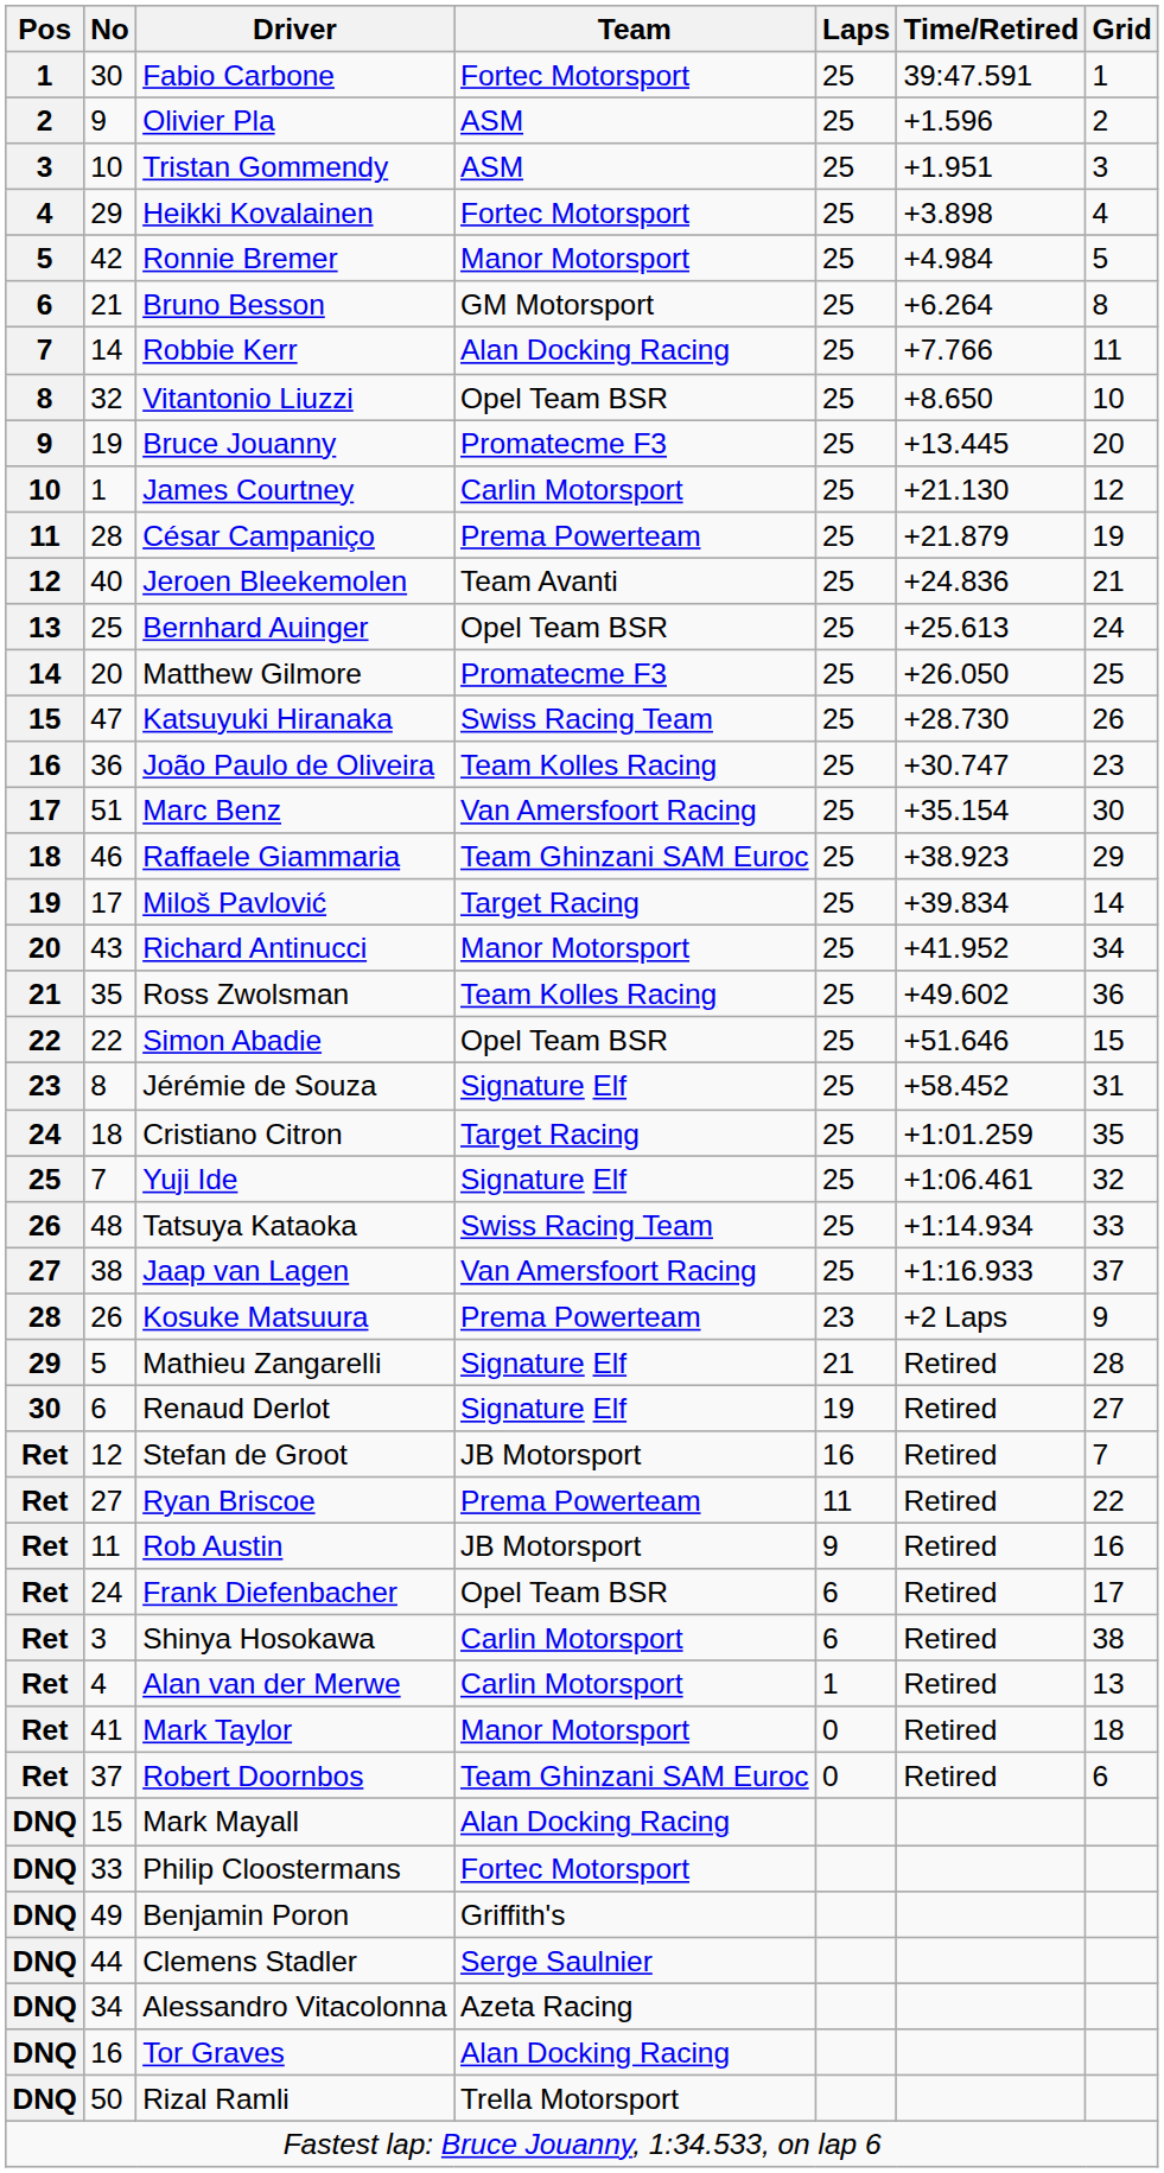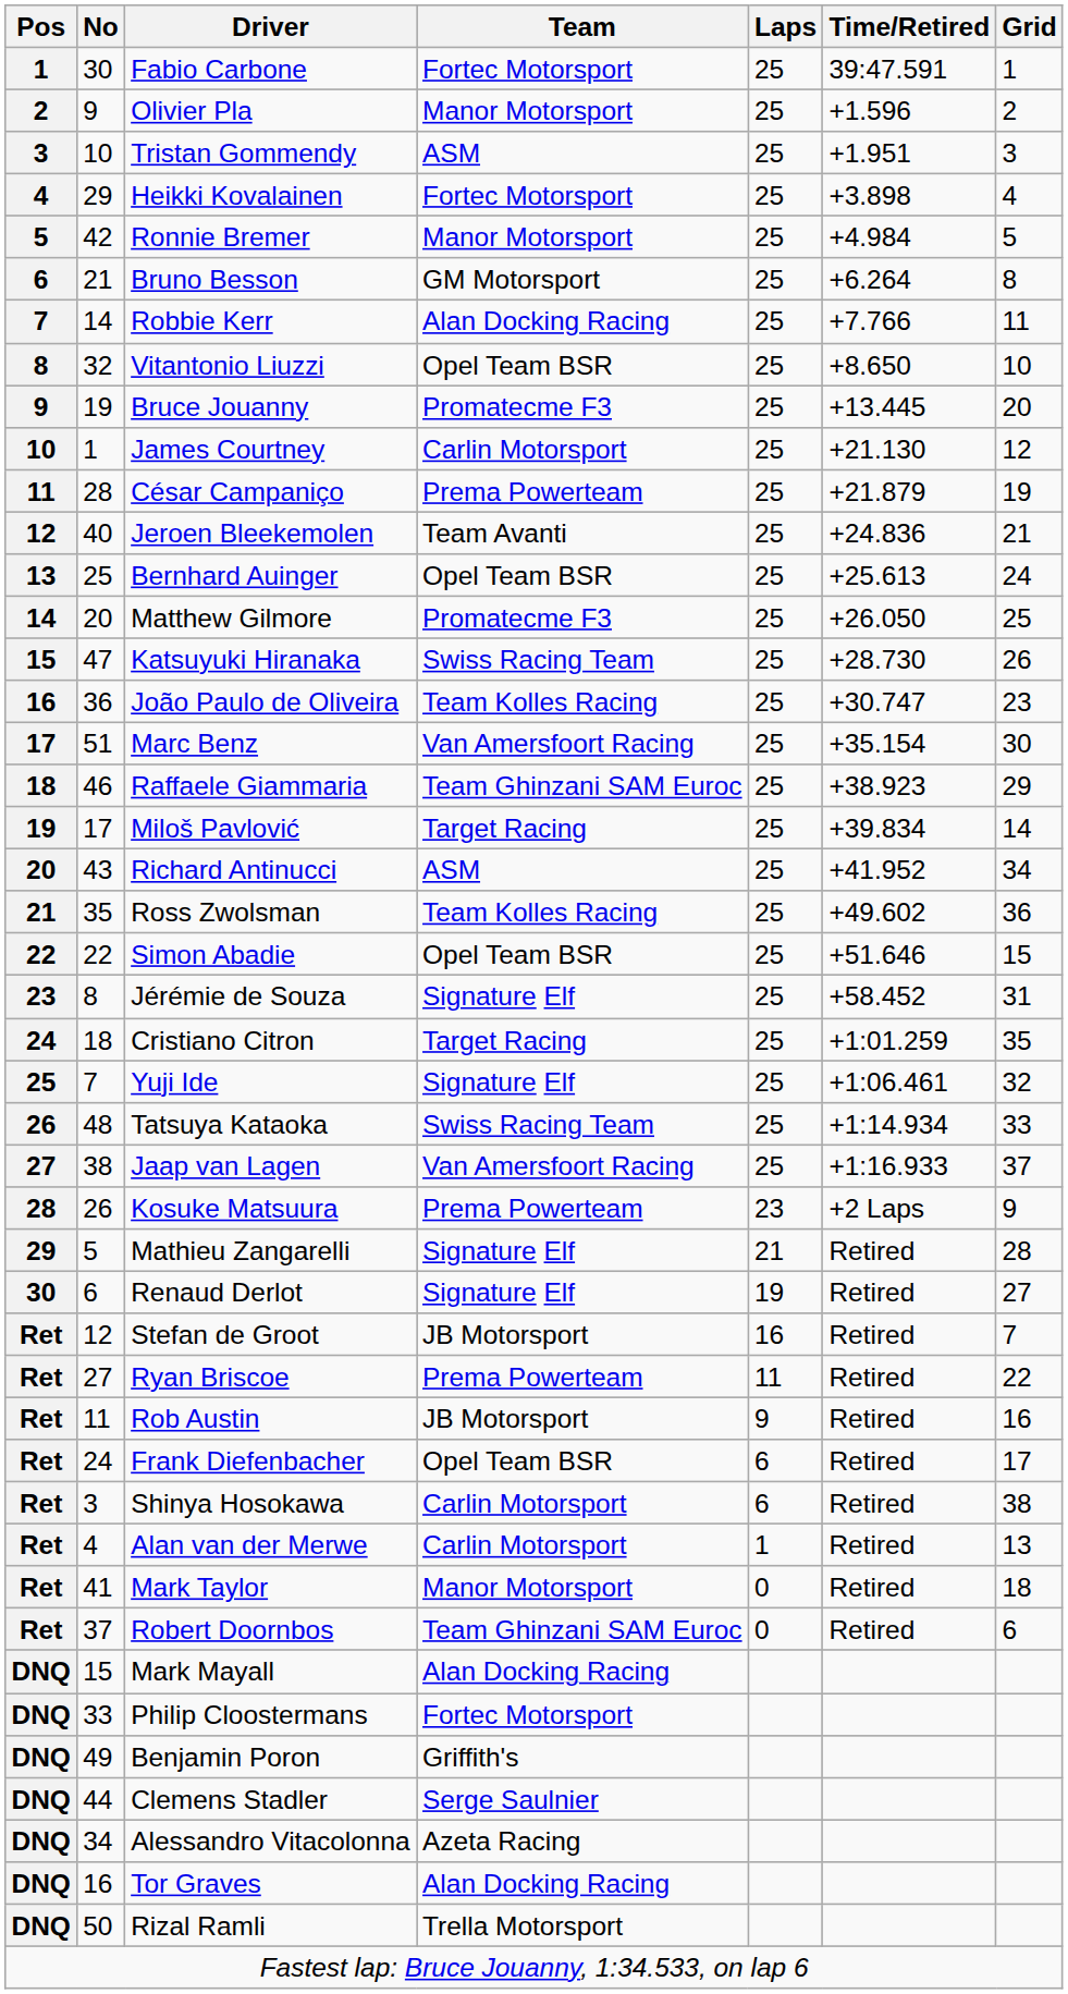Olivier Pla | Team: ASM -> Manor Motorsport
Richard Antinucci | Team: Manor Motorsport -> ASM
